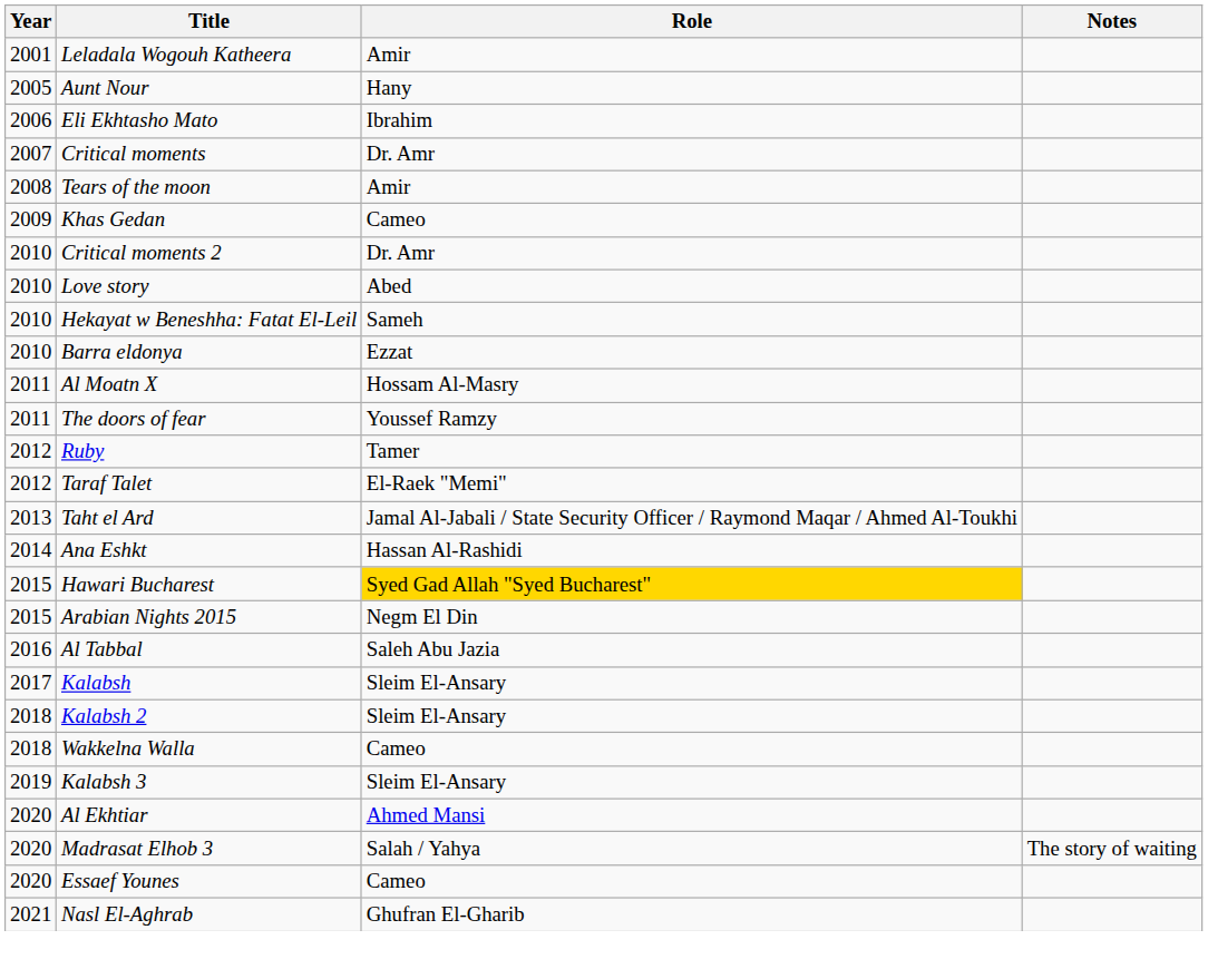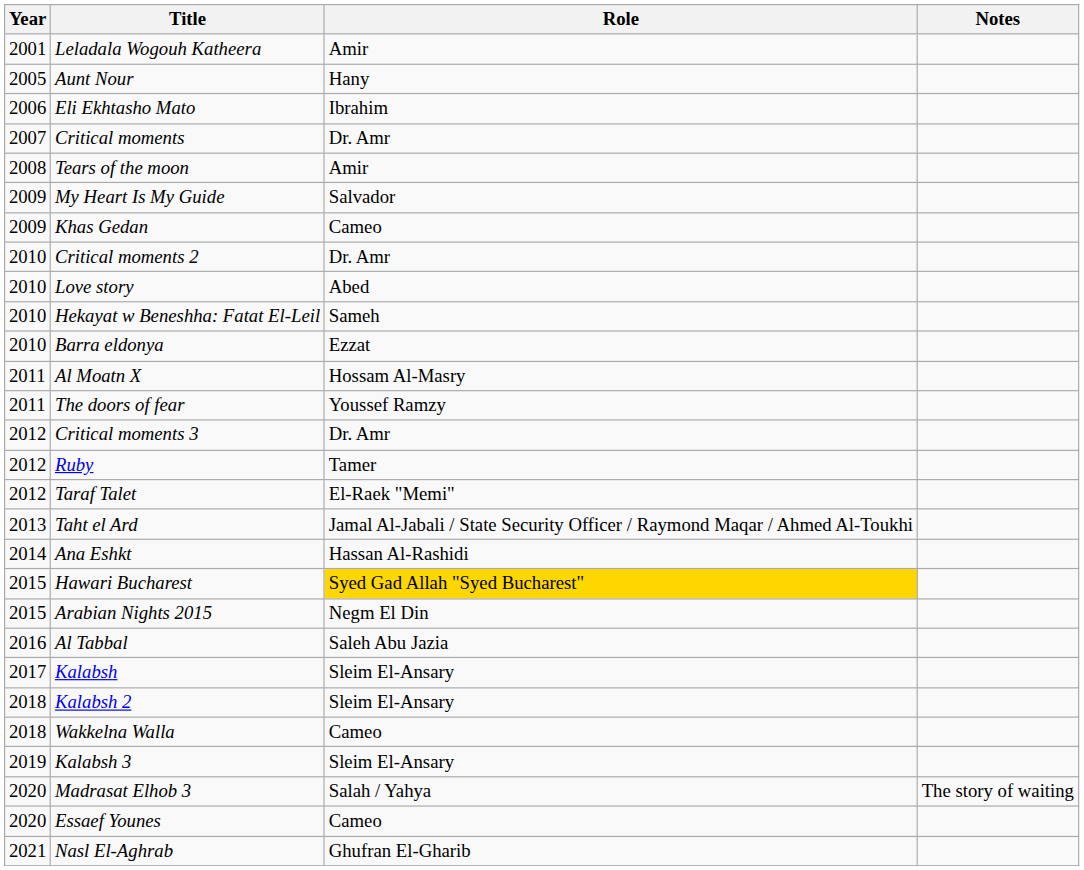+ row: 2009 | My Heart Is My Guide | Salvador
+ row: 2012 | Critical moments 3 | Dr. Amr
- row: 2020 | Al Ekhtiar | Ahmed Mansi
